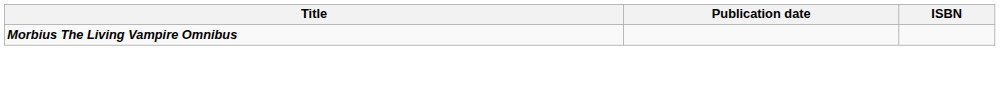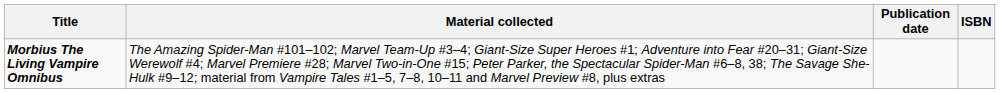+ column: Material collected | The Amazing Spider-Man #101–102; Marvel Team-Up #3–4; Giant-Size Super Heroes #1; Adventure into Fear #20–31; Giant-Size Werewolf #4; Marvel Premiere #28; Marvel Two-in-One #15; Peter Parker, the Spectacular Spider-Man #6–8, 38; The Savage She-Hulk #9–12; material from Vampire Tales #1–5, 7–8, 10–11 and Marvel Preview #8, plus extras
